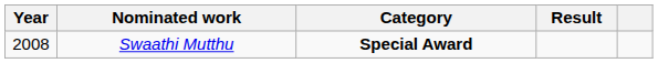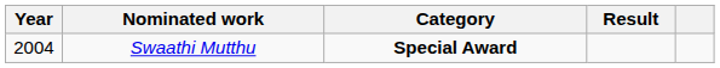Swaathi Mutthu | Year: 2008 -> 2004
